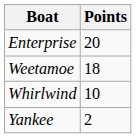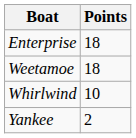Enterprise | Points: 20 -> 18
